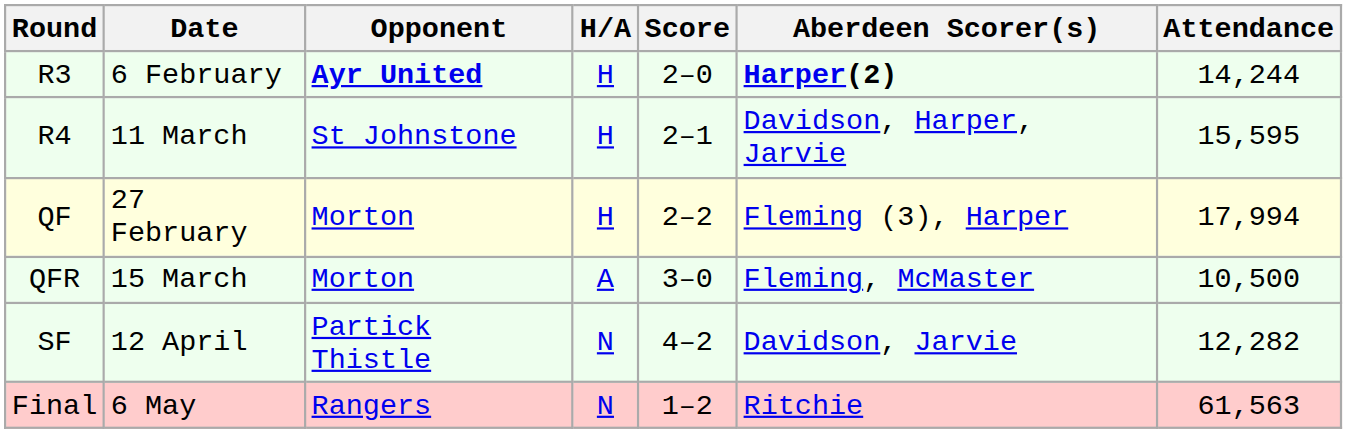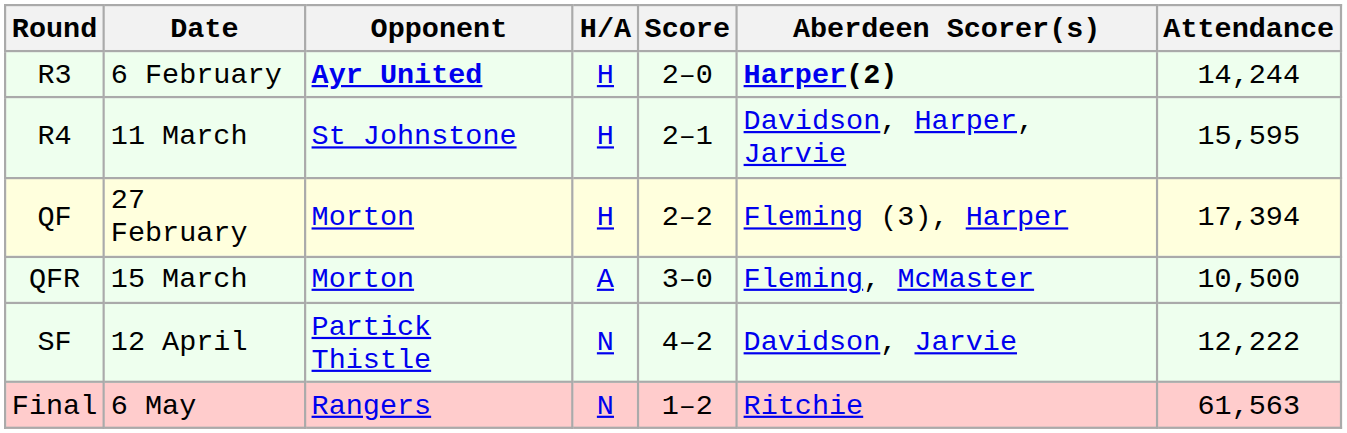QF | Attendance: 17,994 -> 17,394
SF | Attendance: 12,282 -> 12,222
